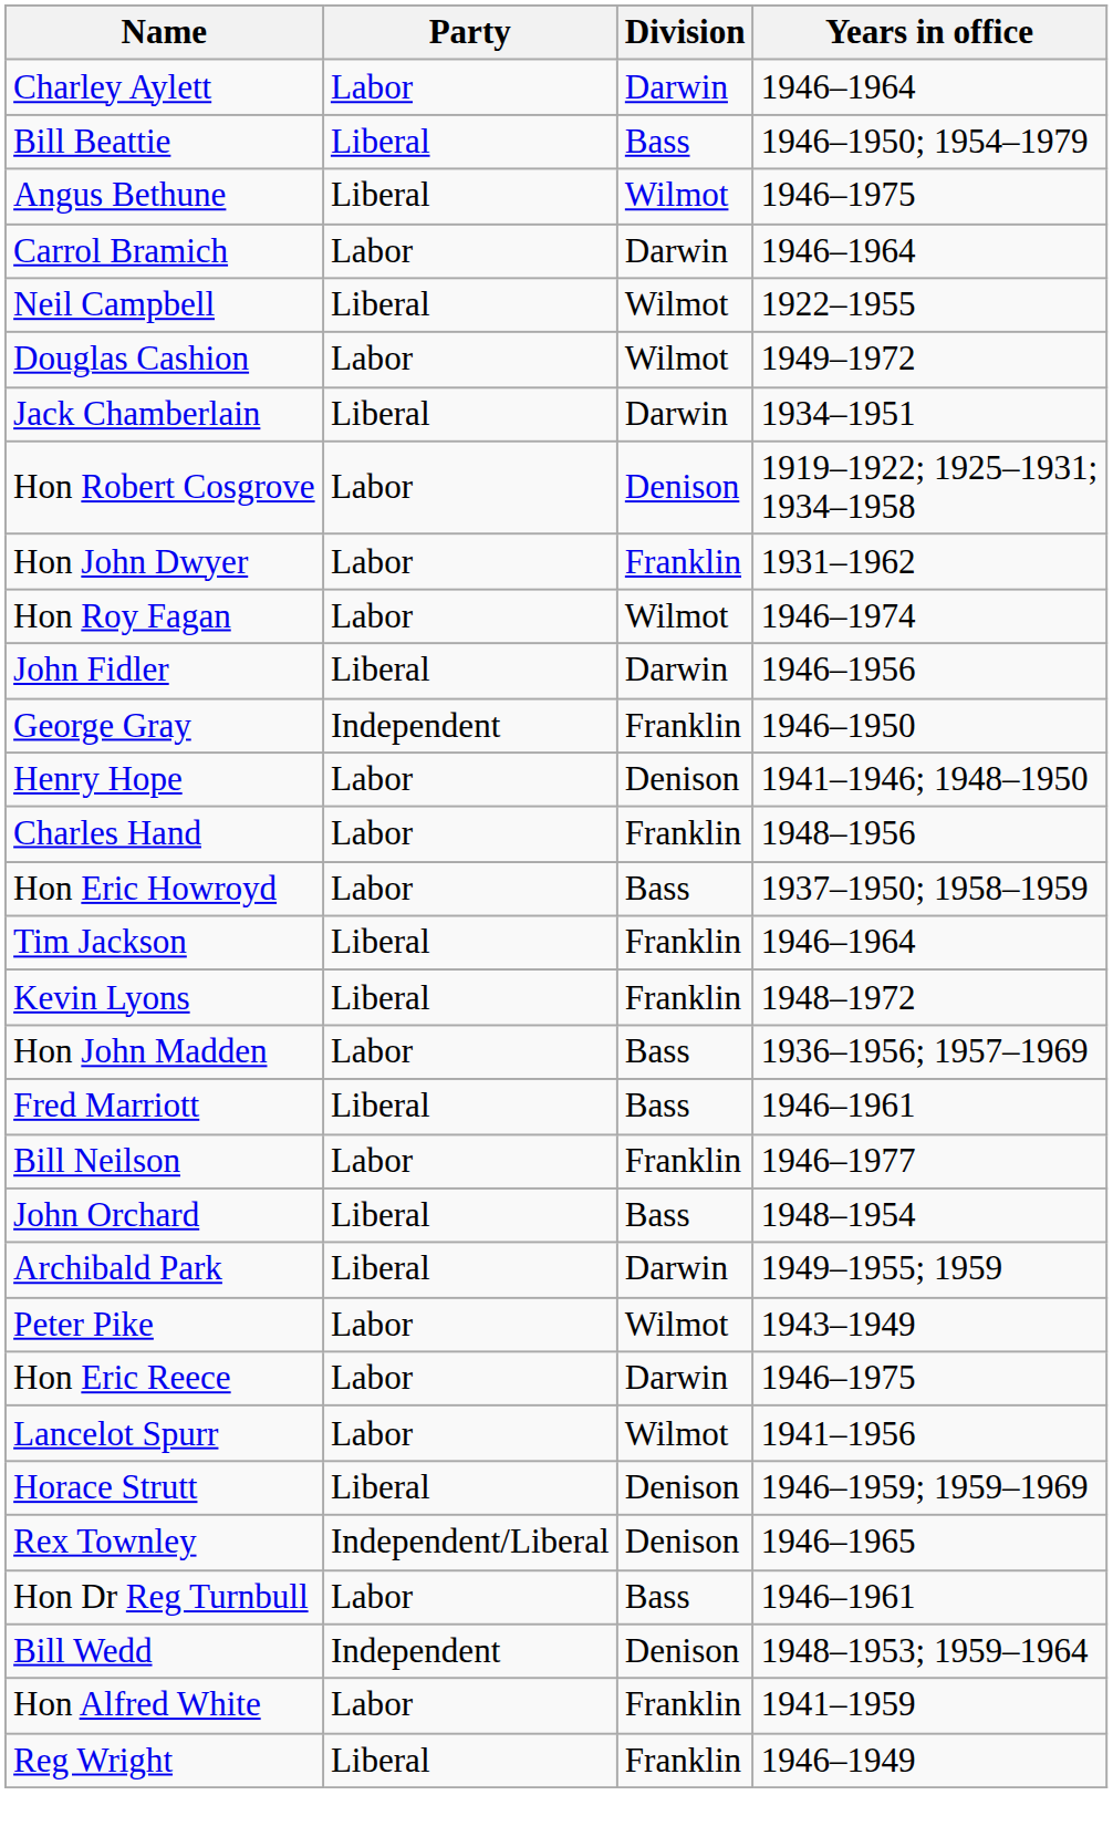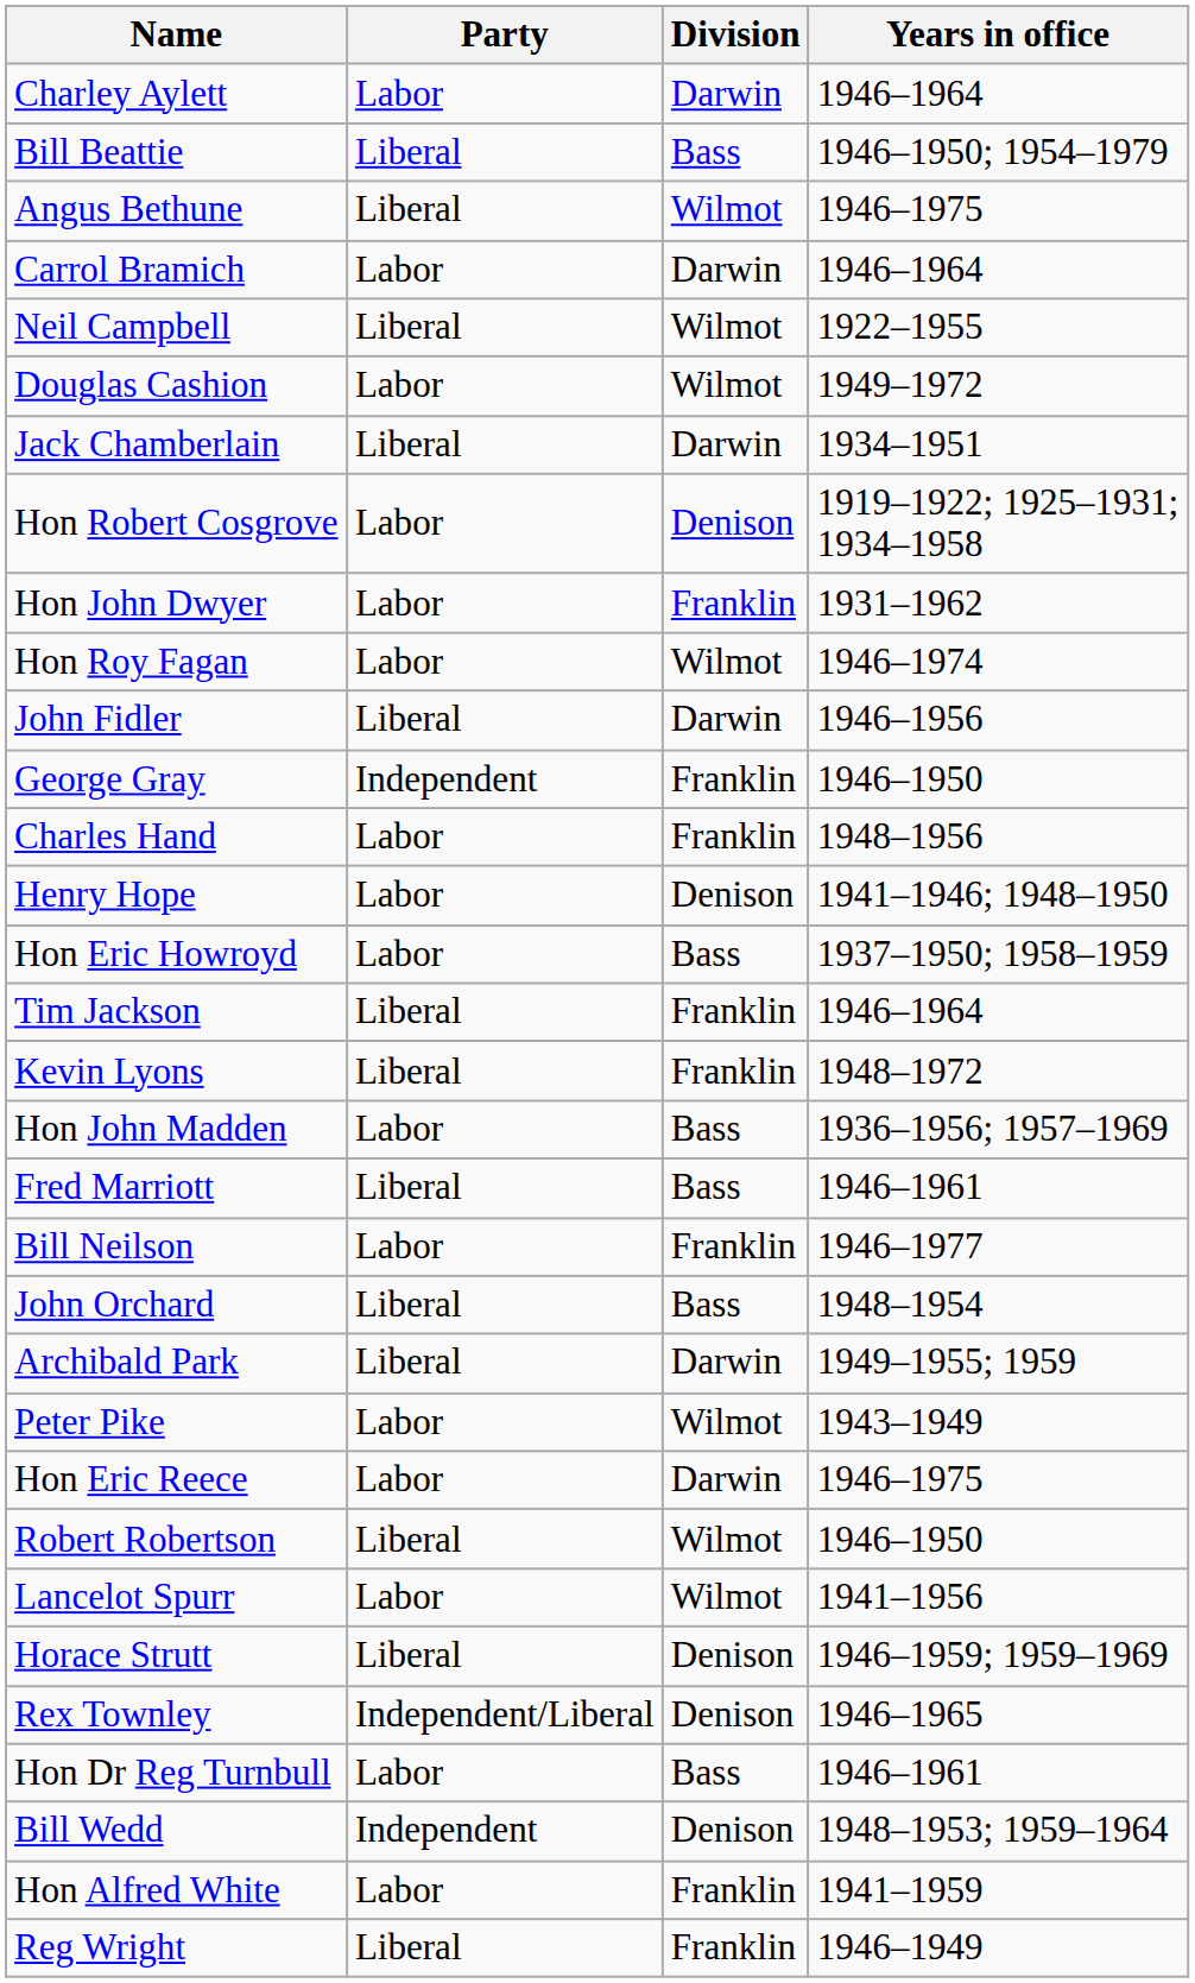rows swapped: Charles Hand <-> Henry Hope
+ row: Robert Robertson | Liberal | Wilmot | 1946–1950
